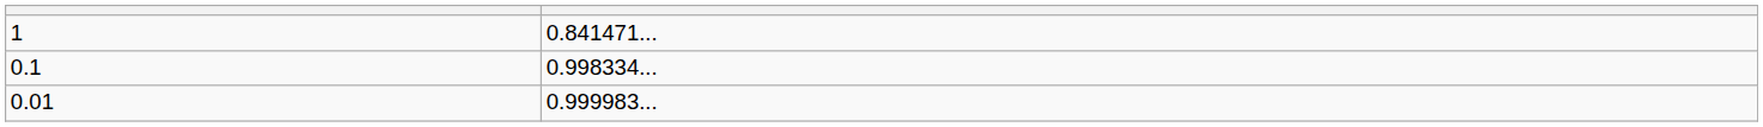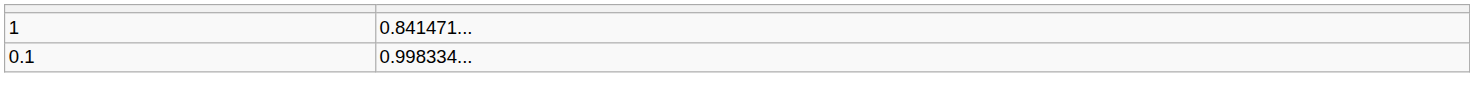- row: 0.01 | 0.999983...
